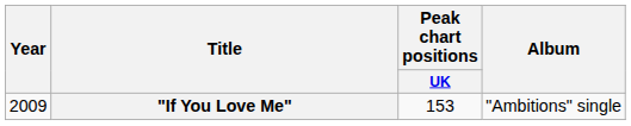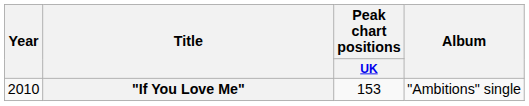"If You Love Me" | Year: 2009 -> 2010
